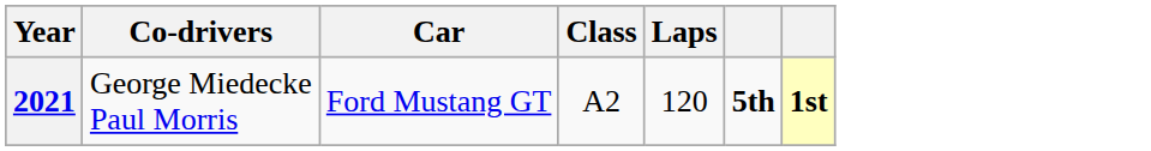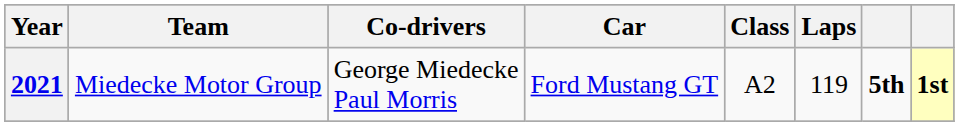+ column: Team | Miedecke Motor Group
2021 | Laps: 120 -> 119
